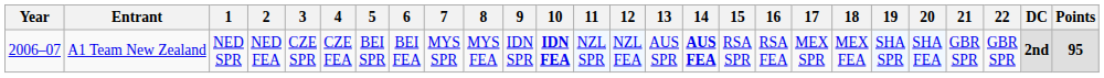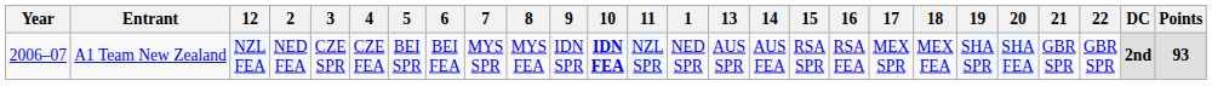columns swapped: 1 <-> 12
A1 Team New Zealand | 14: bold -> normal
A1 Team New Zealand | Points: 95 -> 93
